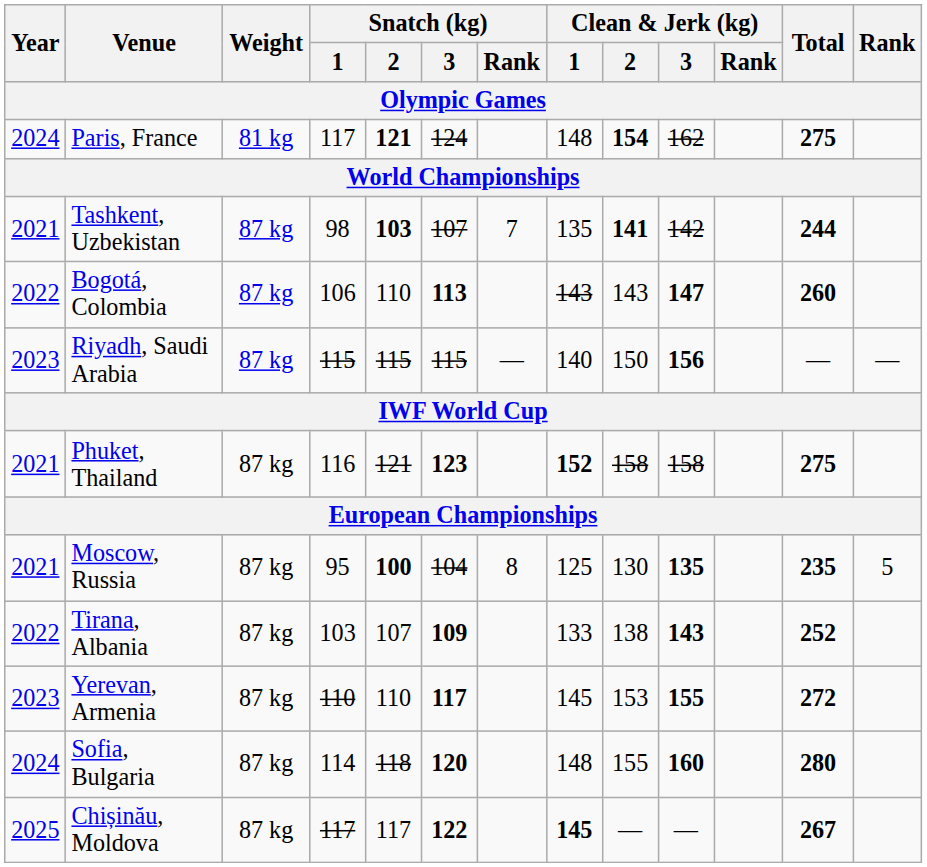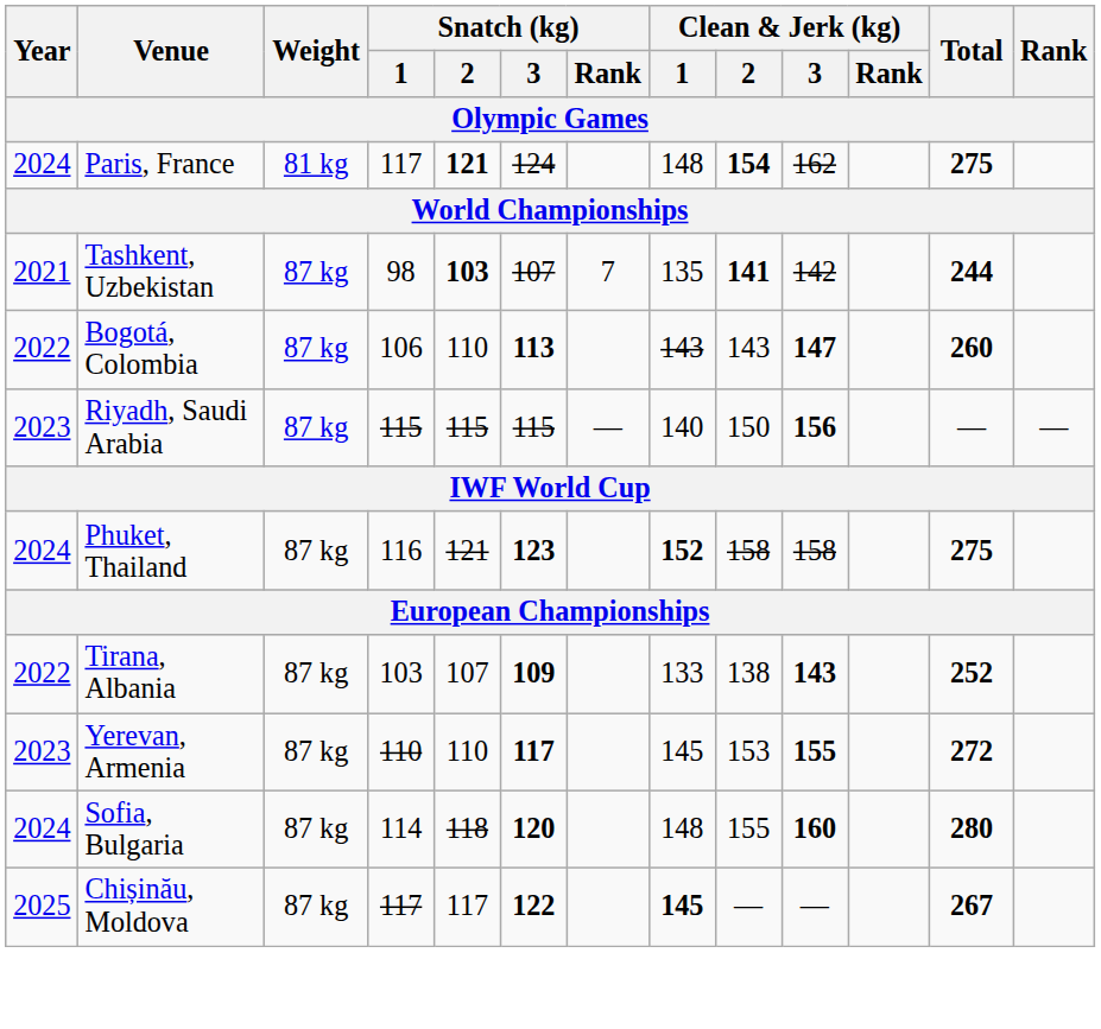Phuket, Thailand | Year: 2021 -> 2024
- row: 2021 | Moscow, Russia | 87 kg | 95 | 100 | 104 | 8 | 125 | 130 | 135 | 235 | 5
